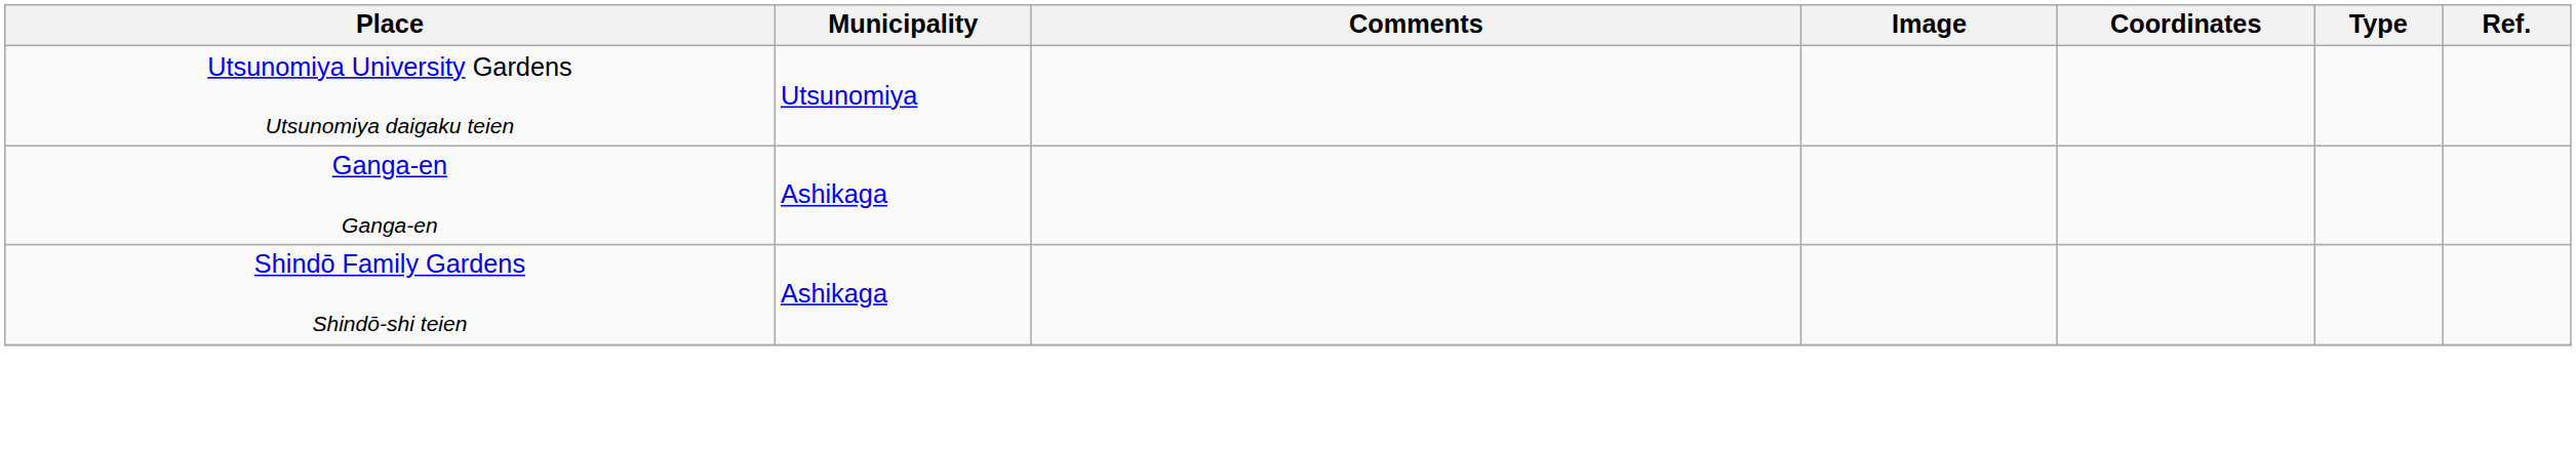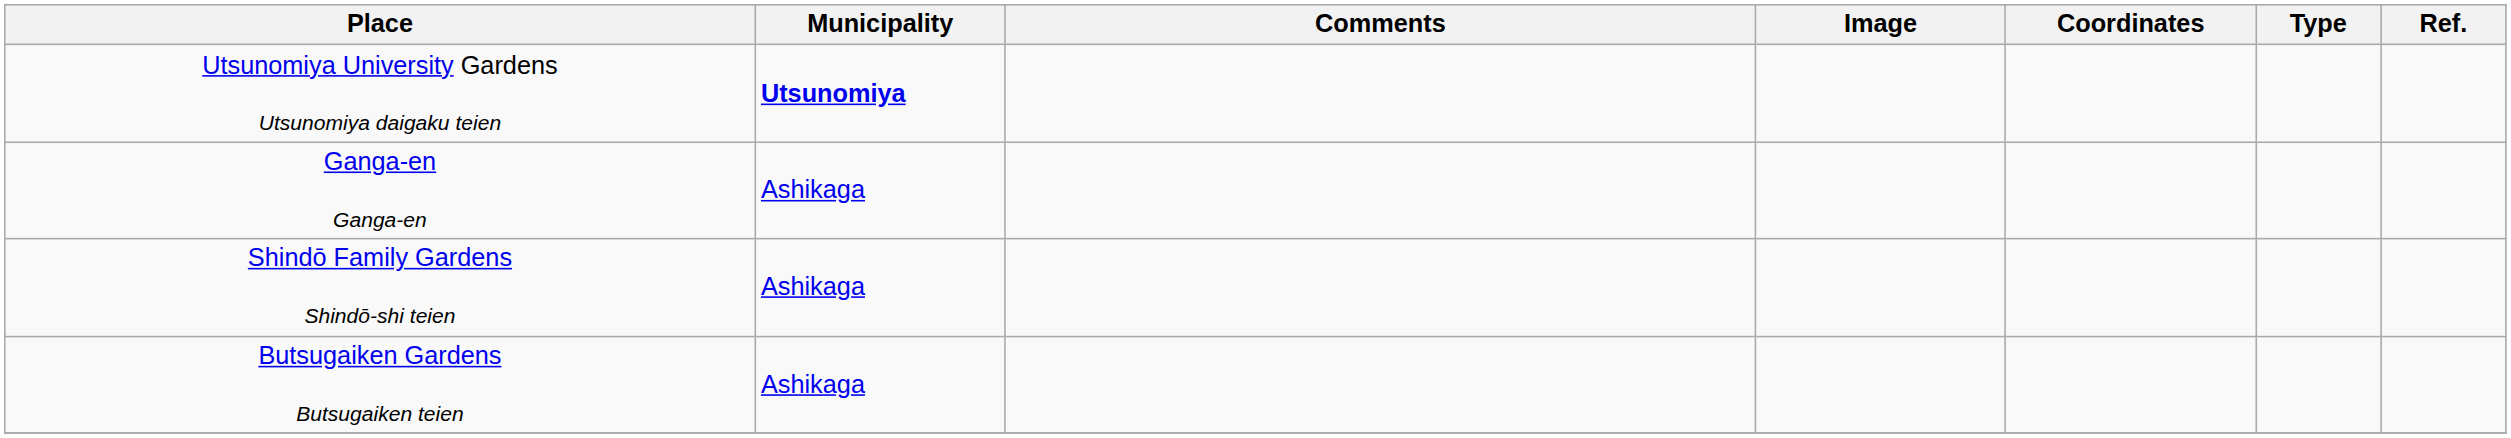Utsunomiya University Gardens Utsunomiya daigaku teien | Municipality: normal -> bold
+ row: Butsugaiken Gardens Butsugaiken teien | Ashikaga
